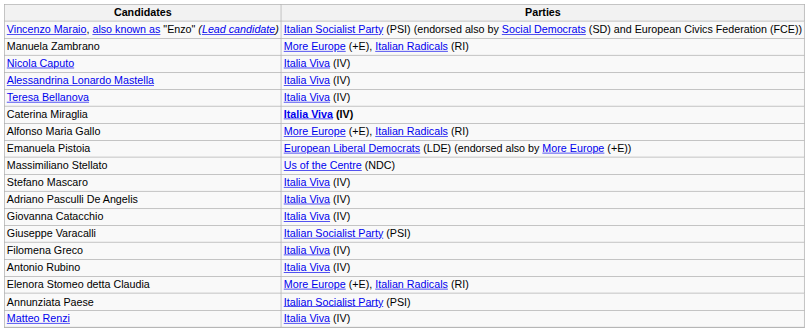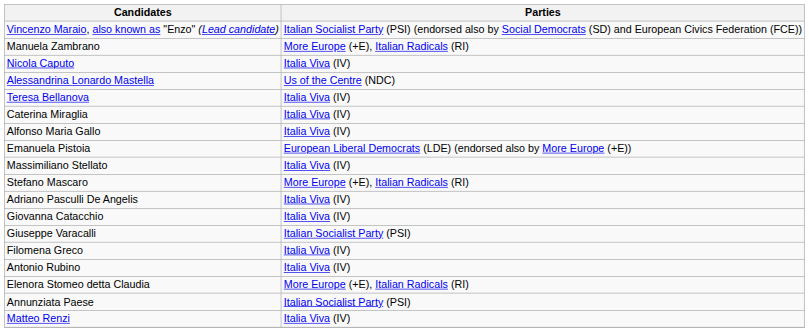Alessandrina Lonardo Mastella | Parties: Italia Viva (IV) -> Us of the Centre (NDC)
Caterina Miraglia | Parties: bold -> normal
Alfonso Maria Gallo | Parties: More Europe (+E), Italian Radicals (RI) -> Italia Viva (IV)
Massimiliano Stellato | Parties: Us of the Centre (NDC) -> Italia Viva (IV)
Stefano Mascaro | Parties: Italia Viva (IV) -> More Europe (+E), Italian Radicals (RI)
